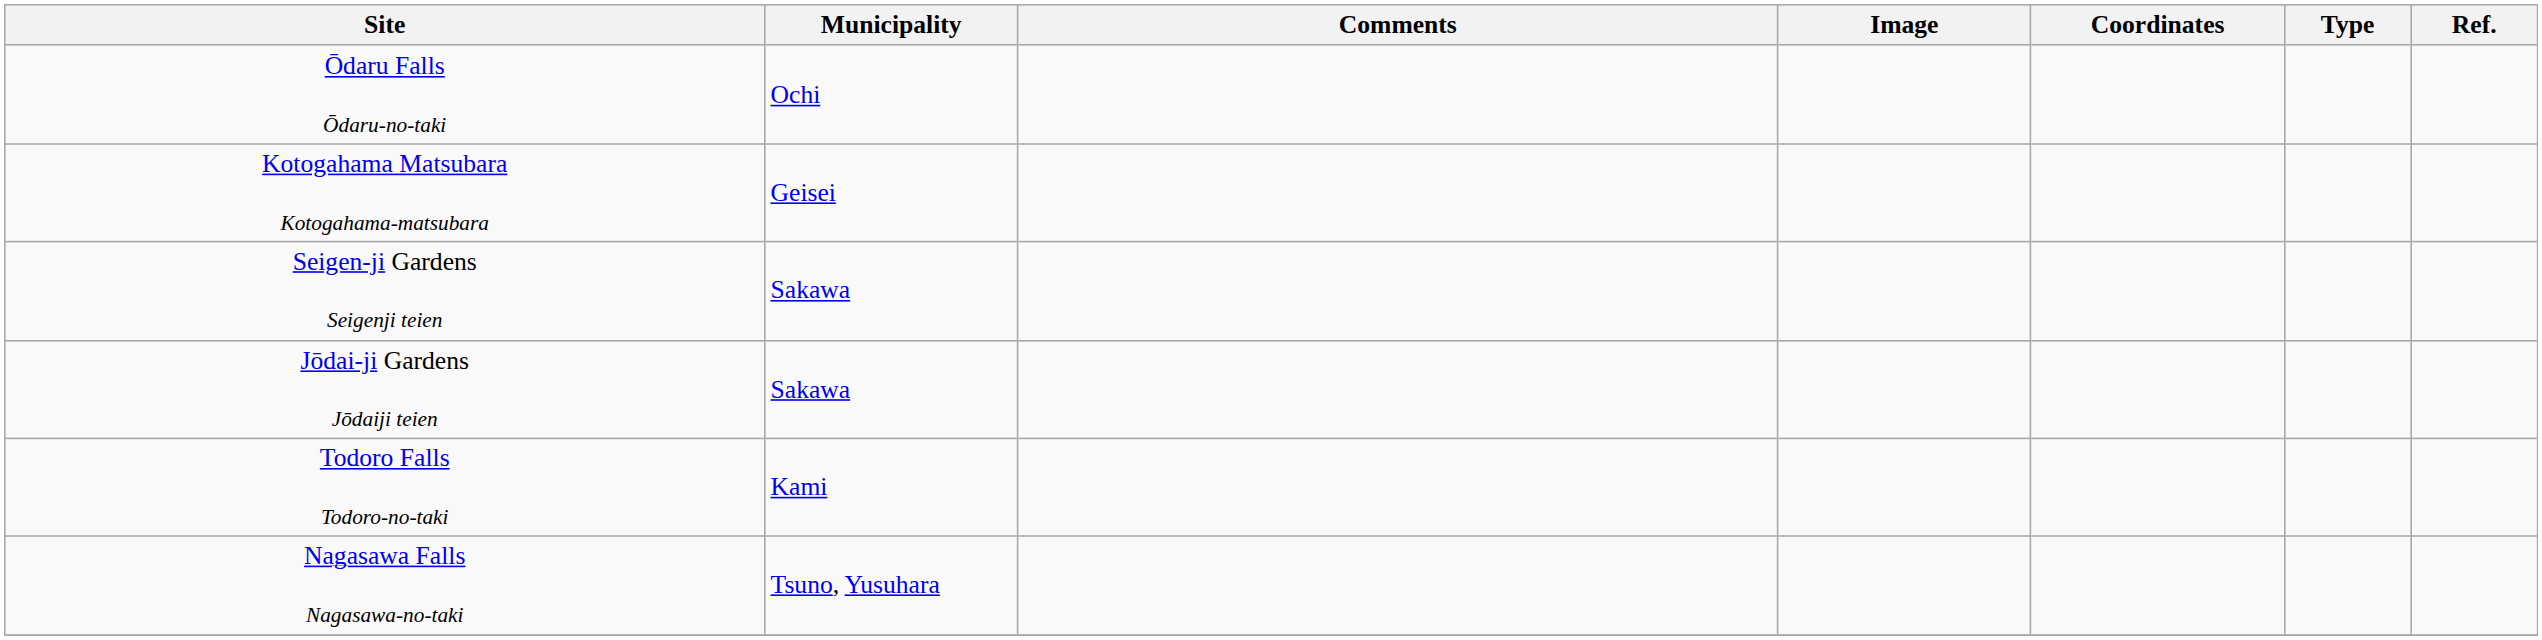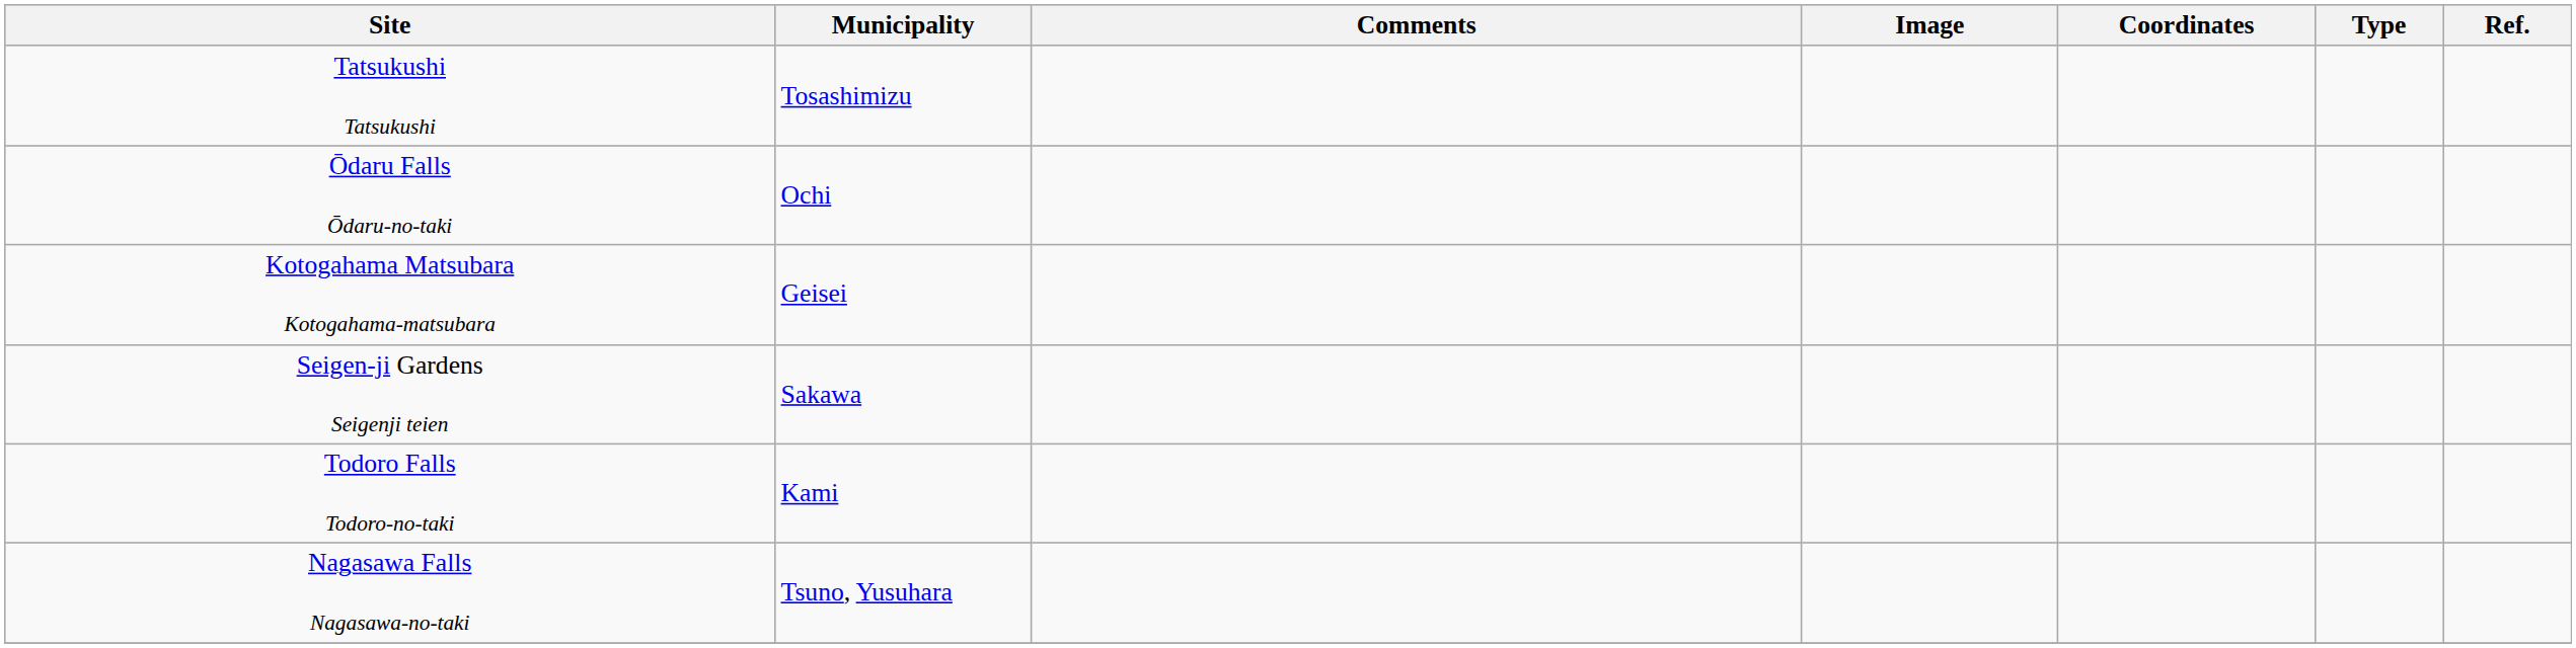+ row: Tatsukushi Tatsukushi | Tosashimizu
- row: Jōdai-ji Gardens Jōdaiji teien | Sakawa
